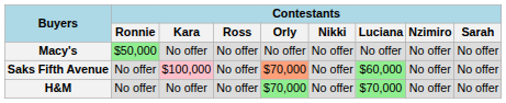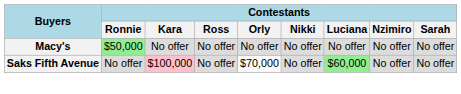Saks Fifth Avenue | Contestants / Orly: lightsalmon background -> no background
- row: H&M | No offer | No offer | No offer | $70,000 | No offer | $70,000 | No offer | No offer
